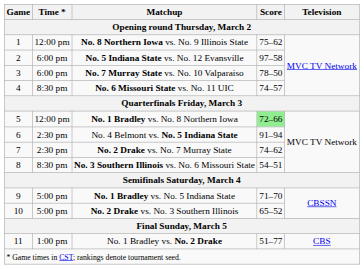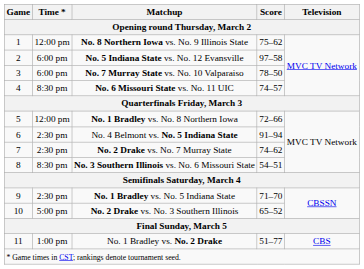No. 1 Bradley vs. No. 8 Northern Iowa | Score: lightgreen background -> no background
No. 1 Bradley vs. No. 5 Indiana State | Time *: 5:00 pm -> 2:30 pm
